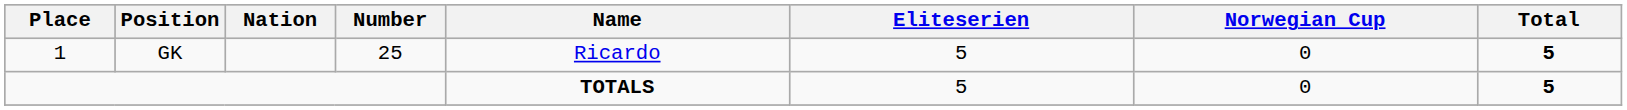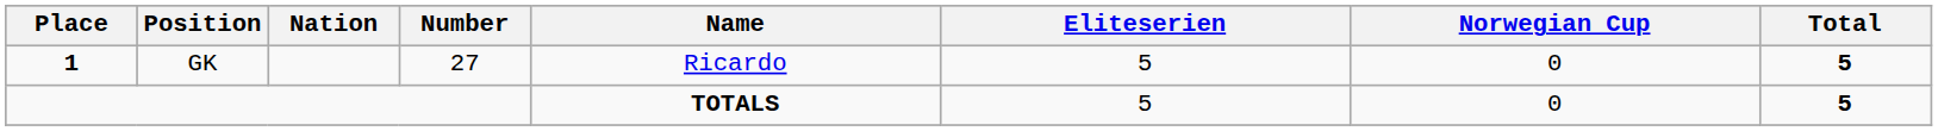GK | Place: normal -> bold
GK | Number: 25 -> 27
